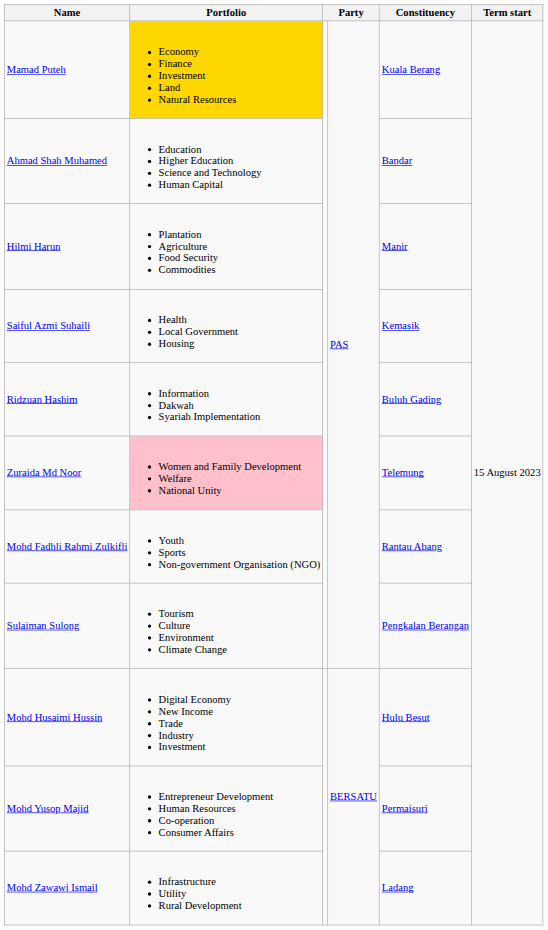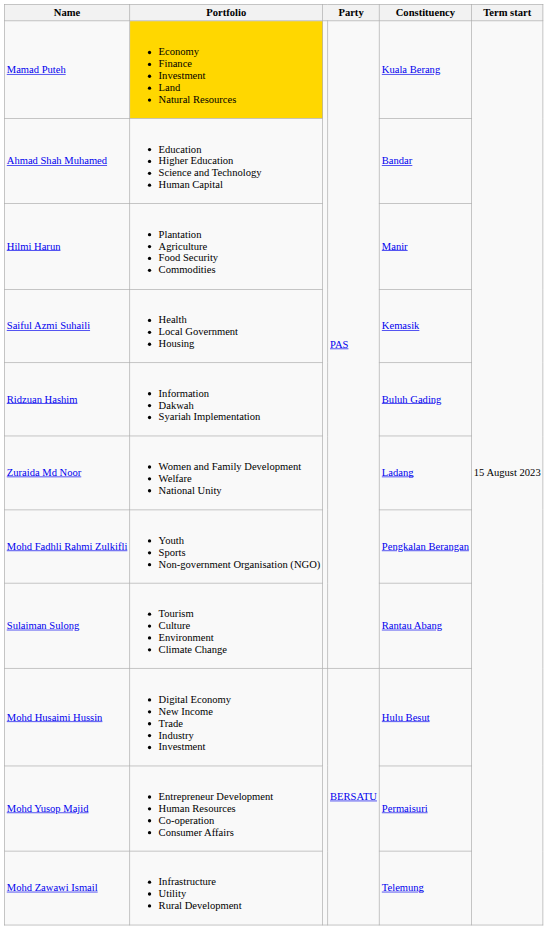Zuraida Md Noor | Portfolio: pink background -> no background
Zuraida Md Noor | Constituency: Telemung -> Ladang
Mohd Fadhli Rahmi Zulkifli | Constituency: Rantau Abang -> Pengkalan Berangan
Sulaiman Sulong | Constituency: Pengkalan Berangan -> Rantau Abang
Mohd Zawawi Ismail | Constituency: Ladang -> Telemung
